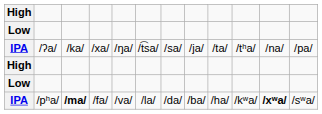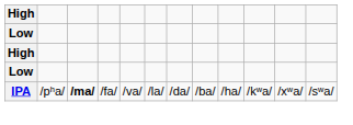- row: IPA | /ʔa/ | /ka/ | /xa/ | /ŋa/ | /t͡sa/ | /sa/ | /ja/ | /ta/ | /tʰa/ | /na/ | /pa/
IPA / /pʰa/ | column 11: bold -> normal
